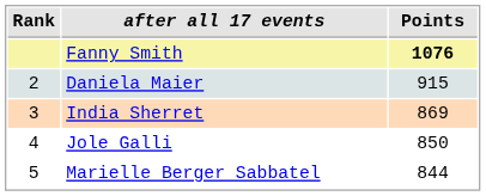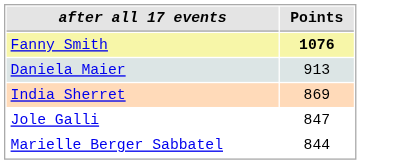- column: Rank | 2 | 3 | 4 | 5
Daniela Maier | Points: 915 -> 913
Jole Galli | Points: 850 -> 847
